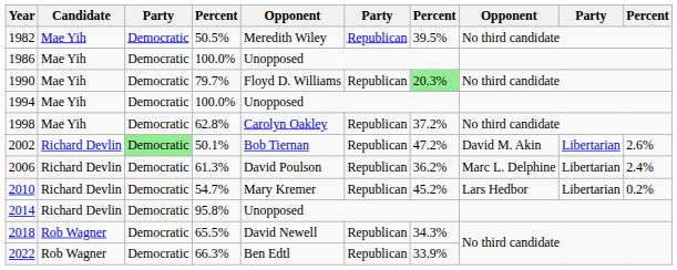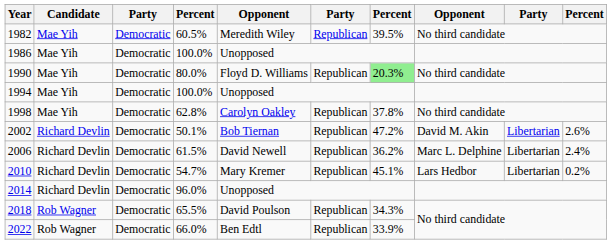1982 | column 4: 50.5% -> 60.5%
1990 | column 4: 79.7% -> 80.0%
1998 | column 7: 37.2% -> 37.8%
2002 | column 3: lightgreen background -> no background
2006 | column 4: 61.3% -> 61.5%
2006 | column 5: David Poulson -> David Newell
2010 | column 7: 45.2% -> 45.1%
2014 | column 4: 95.8% -> 96.0%
2018 | column 5: David Newell -> David Poulson
2022 | column 4: 66.3% -> 66.0%
